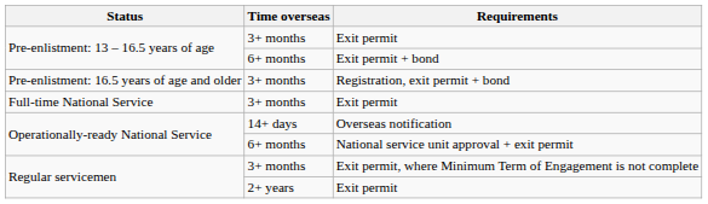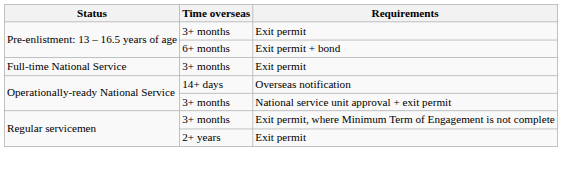- row: Pre-enlistment: 16.5 years of age and older | 3+ months | Registration, exit permit + bond
National service unit approval + exit permit | Time overseas: 6+ months -> 3+ months
